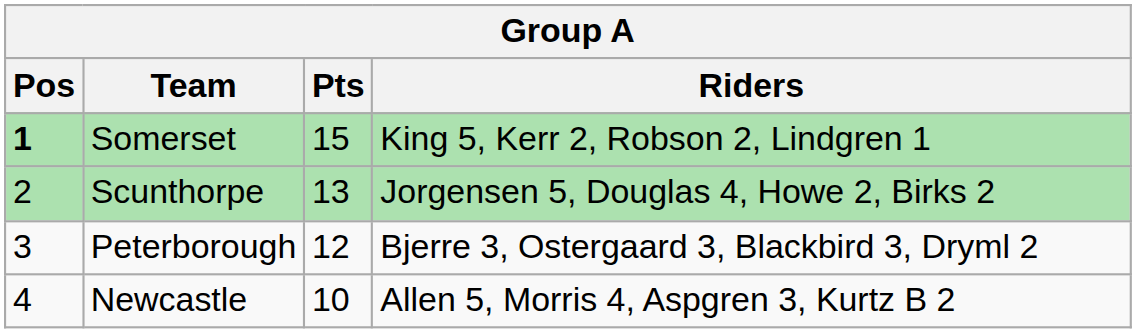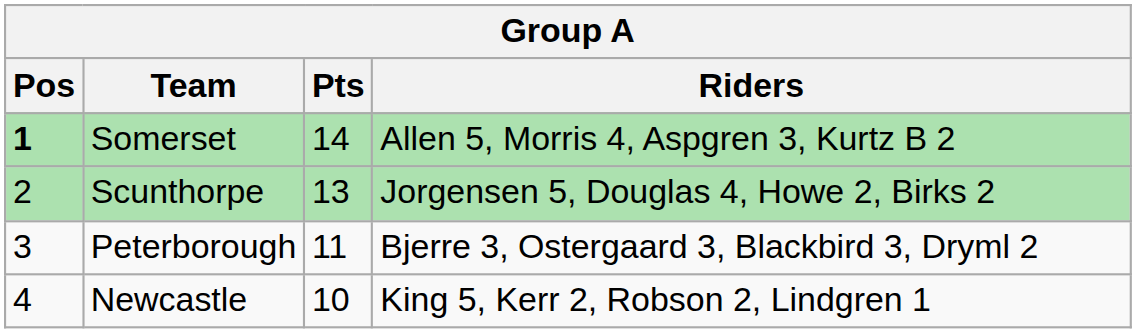Somerset | Pts: 15 -> 14
Somerset | Riders: King 5, Kerr 2, Robson 2, Lindgren 1 -> Allen 5, Morris 4, Aspgren 3, Kurtz B 2
Peterborough | Pts: 12 -> 11
Newcastle | Riders: Allen 5, Morris 4, Aspgren 3, Kurtz B 2 -> King 5, Kerr 2, Robson 2, Lindgren 1
